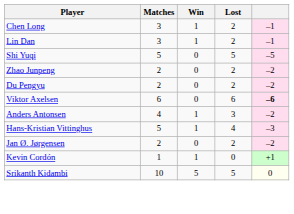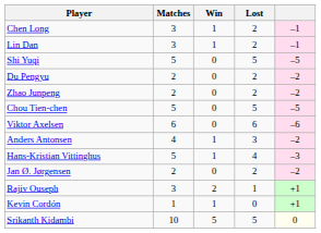rows swapped: Du Pengyu <-> Zhao Junpeng
+ row: Chou Tien-chen | 5 | 0 | 5 | –5
Viktor Axelsen | column 5: bold -> normal
+ row: Rajiv Ouseph | 3 | 2 | 1 | +1
